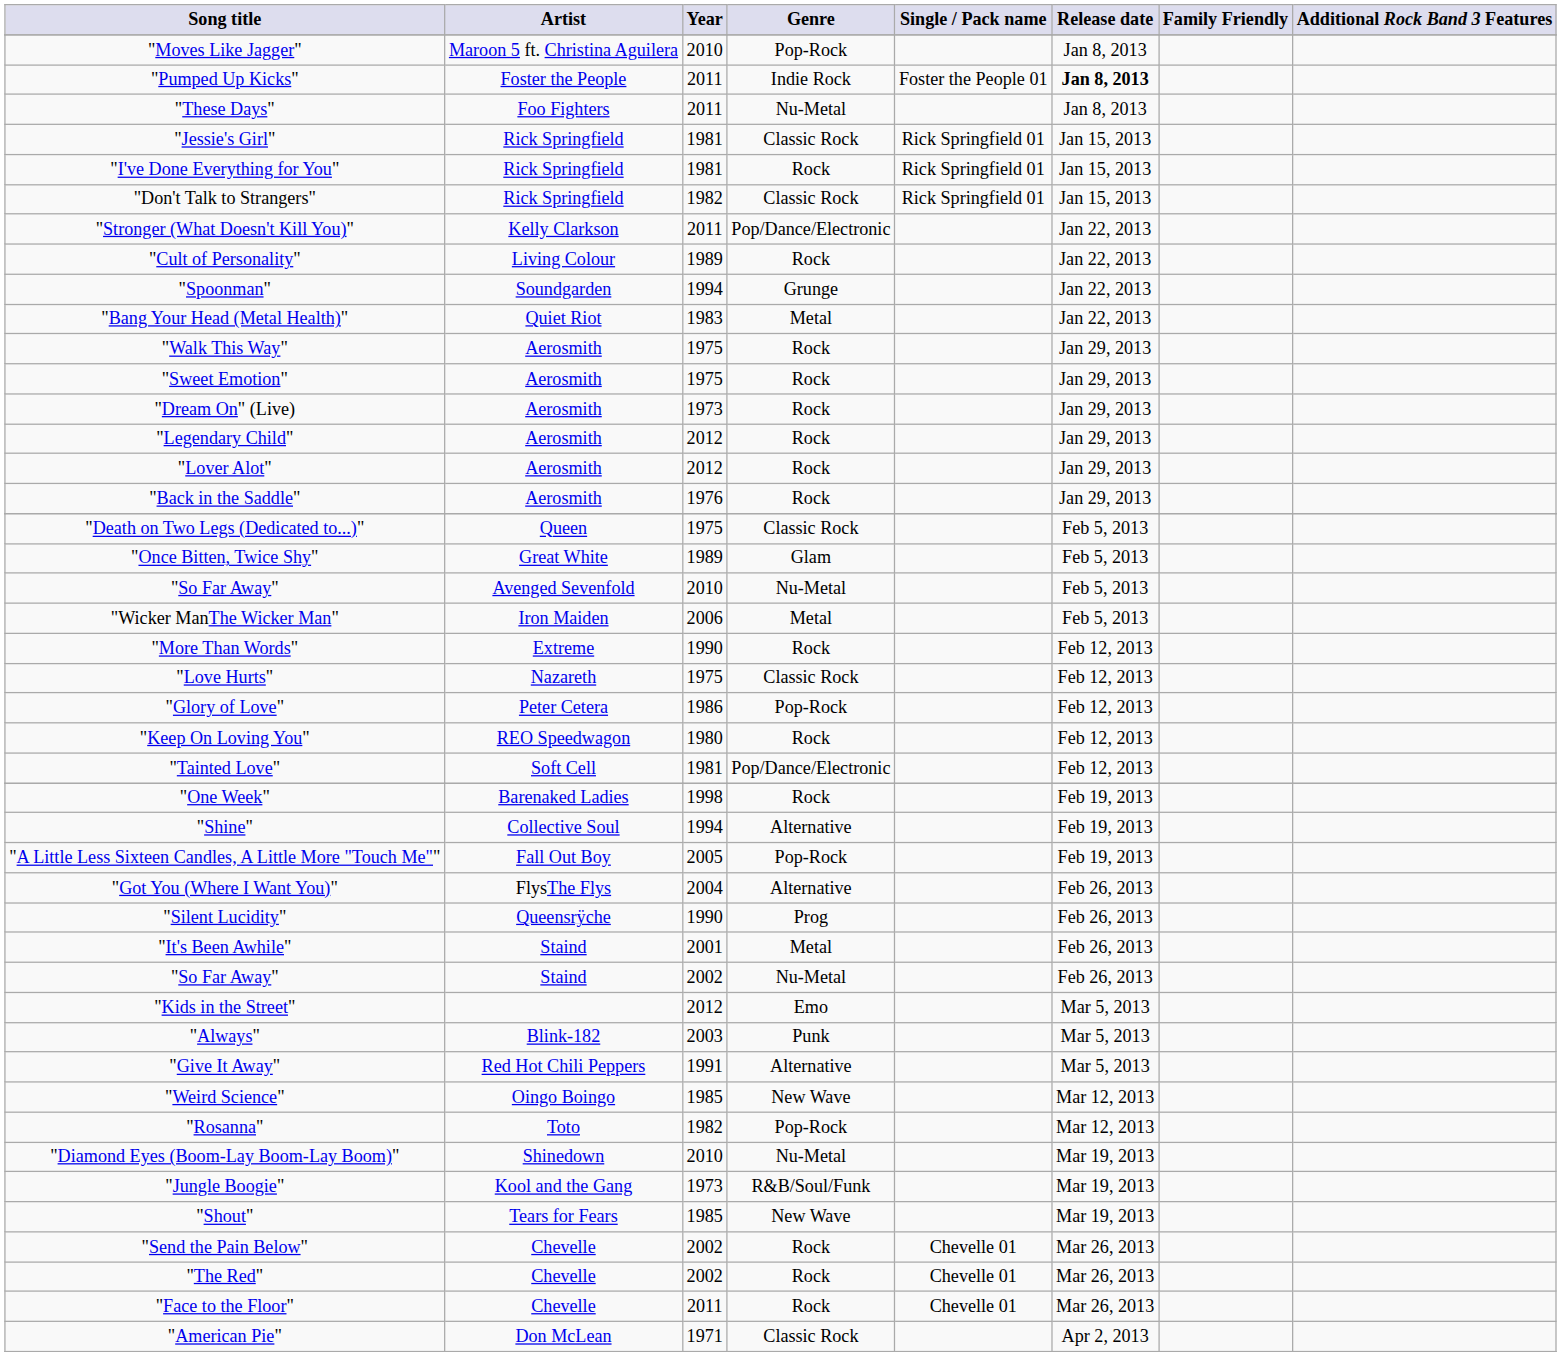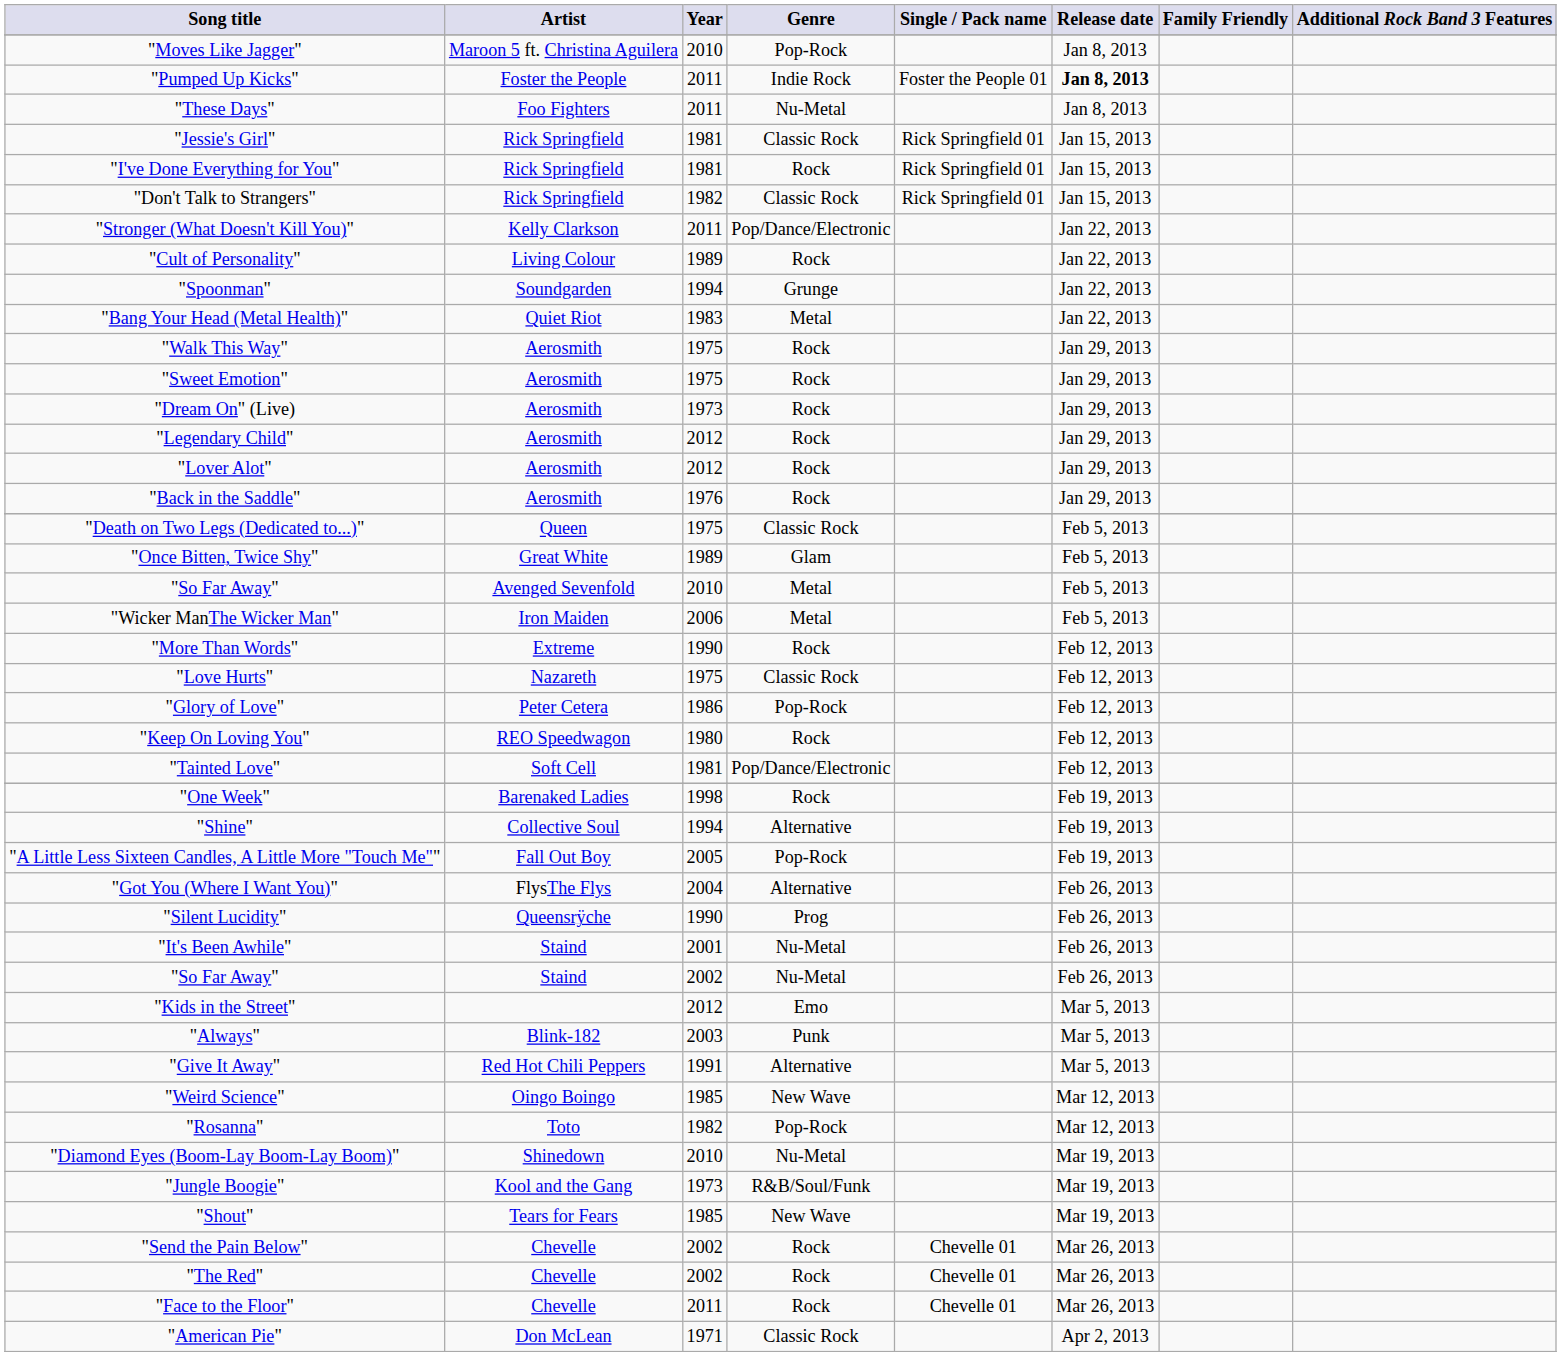"So Far Away" / Avenged Sevenfold | Genre: Nu-Metal -> Metal
"It's Been Awhile" | Genre: Metal -> Nu-Metal
